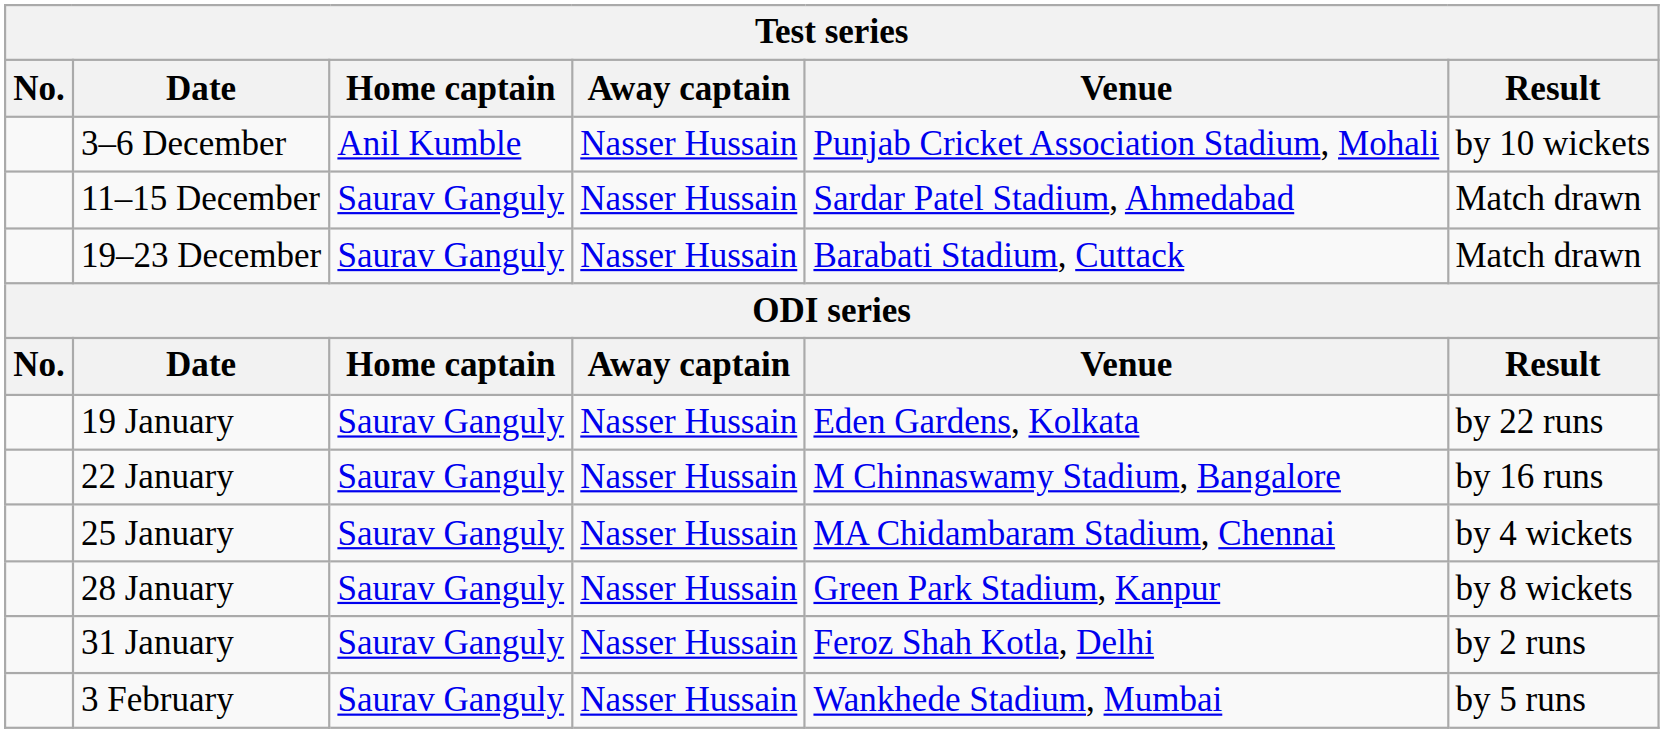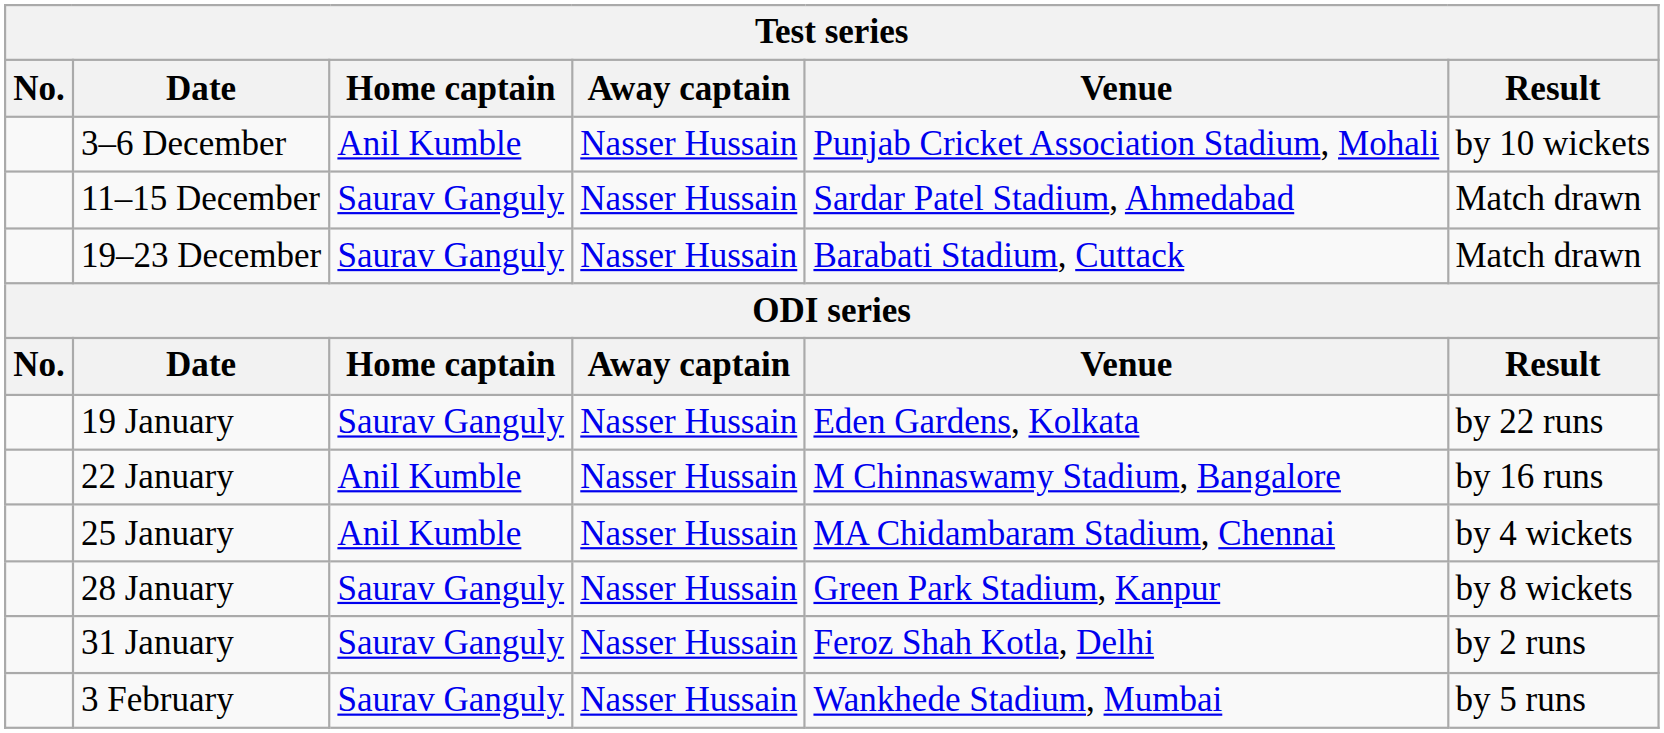22 January | Home captain: Saurav Ganguly -> Anil Kumble
25 January | Home captain: Saurav Ganguly -> Anil Kumble
